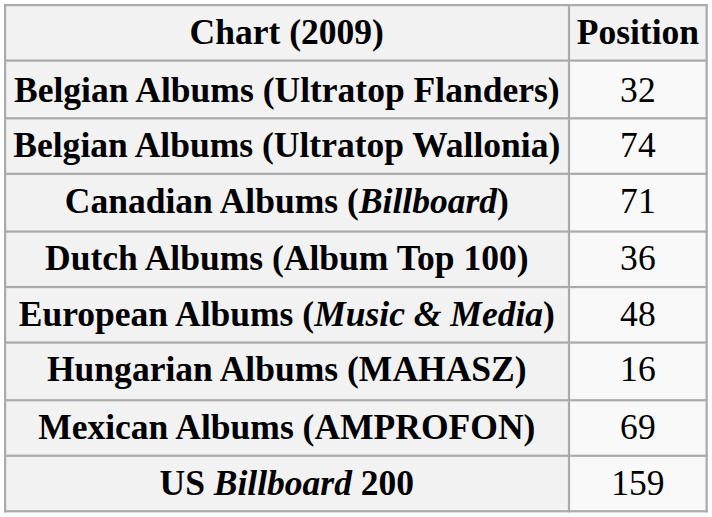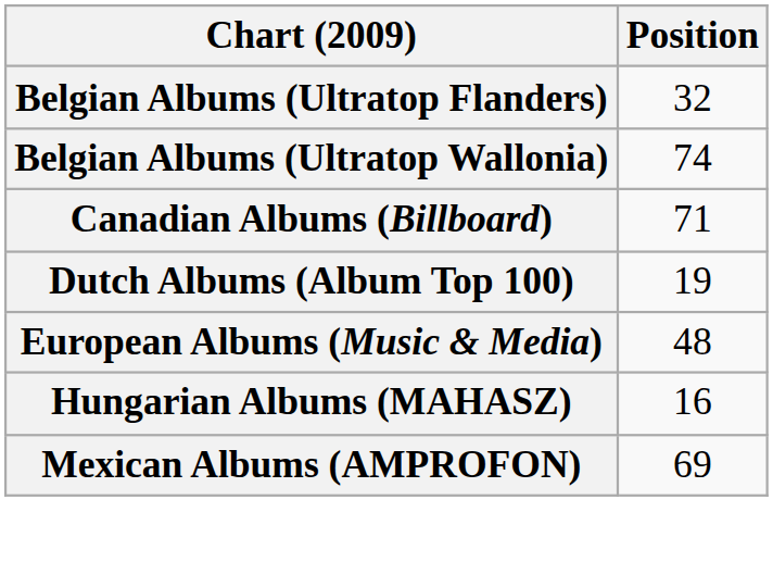Dutch Albums (Album Top 100) | Position: 36 -> 19
- row: US Billboard 200 | 159
